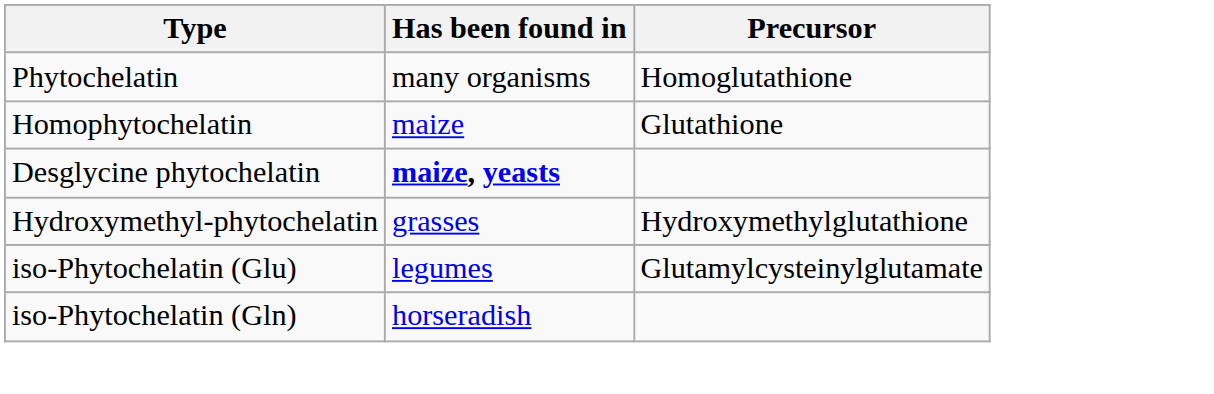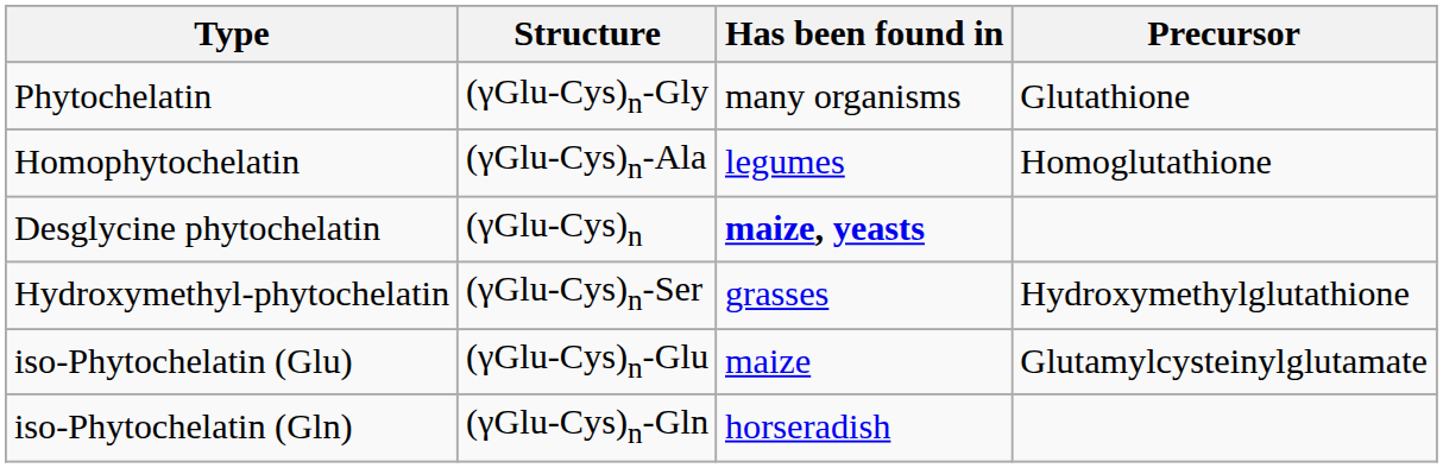+ column: Structure | (γGlu-Cys)n-Gly | (γGlu-Cys)n-Ala | (γGlu-Cys)n | (γGlu-Cys)n-Ser | (γGlu-Cys)n-Glu | (γGlu-Cys)n-Gln
Phytochelatin | Precursor: Homoglutathione -> Glutathione
Homophytochelatin | Has been found in: maize -> legumes
Homophytochelatin | Precursor: Glutathione -> Homoglutathione
iso-Phytochelatin (Glu) | Has been found in: legumes -> maize
